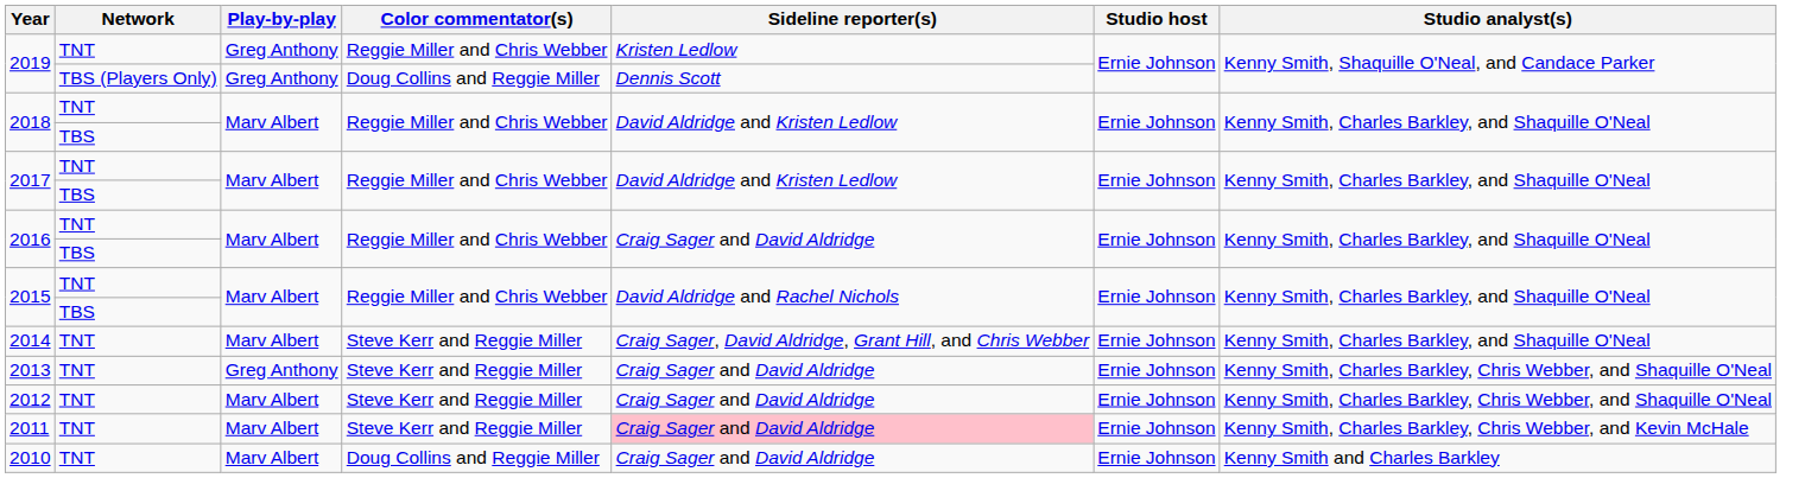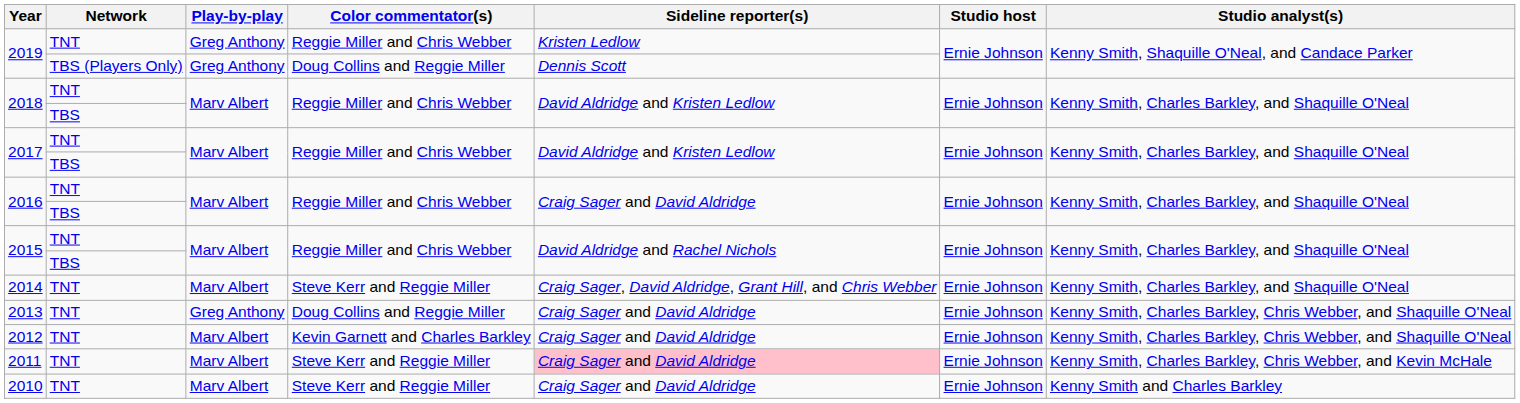2013 | Color commentator(s): Steve Kerr and Reggie Miller -> Doug Collins and Reggie Miller
2012 | Color commentator(s): Steve Kerr and Reggie Miller -> Kevin Garnett and Charles Barkley
2010 | Color commentator(s): Doug Collins and Reggie Miller -> Steve Kerr and Reggie Miller
